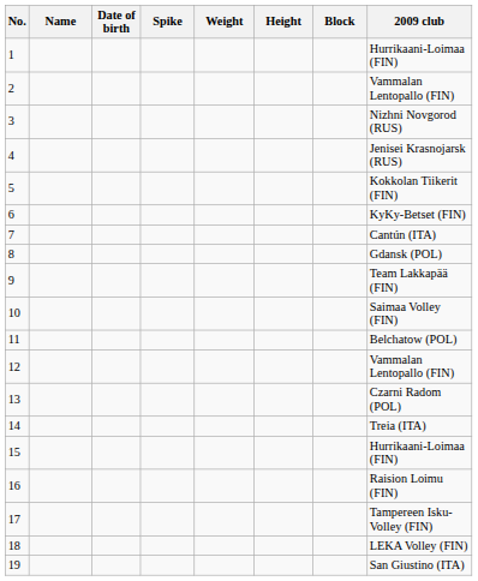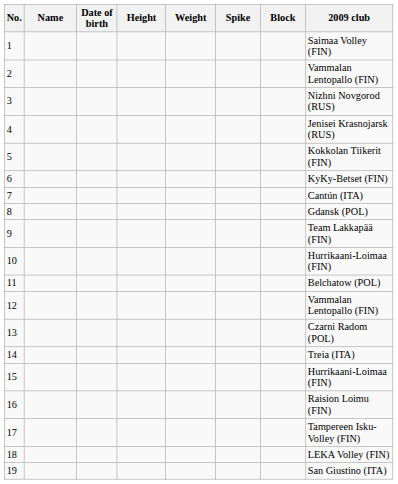columns swapped: Height <-> Spike
1 | 2009 club: Hurrikaani-Loimaa (FIN) -> Saimaa Volley (FIN)
10 | 2009 club: Saimaa Volley (FIN) -> Hurrikaani-Loimaa (FIN)
